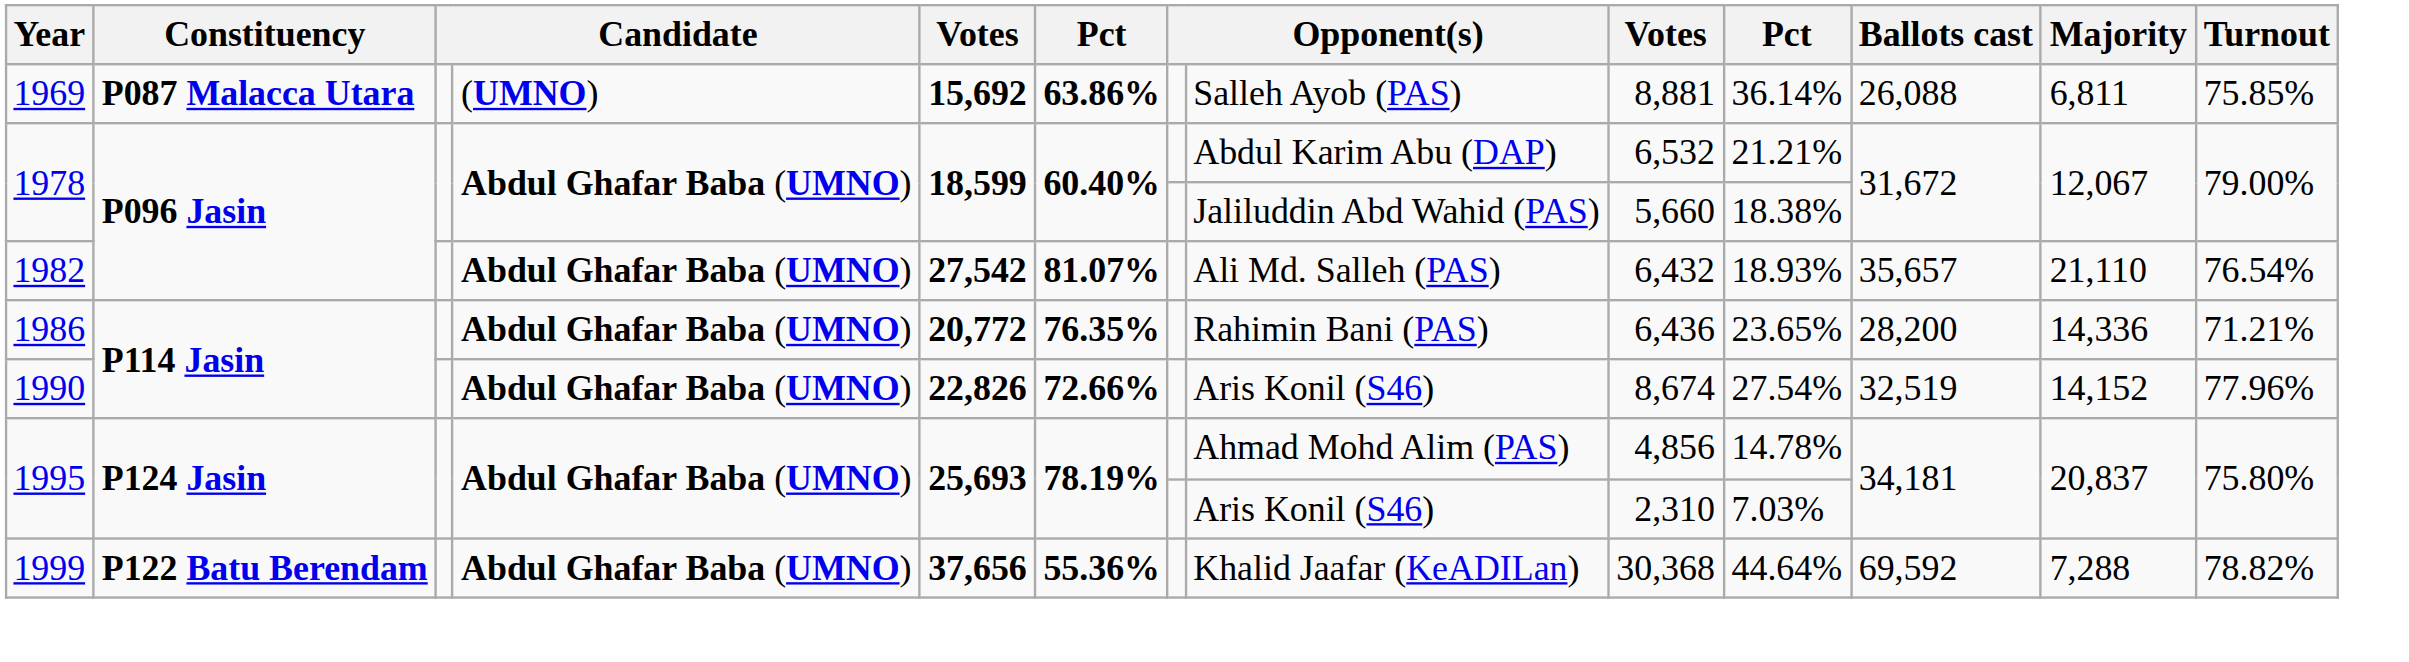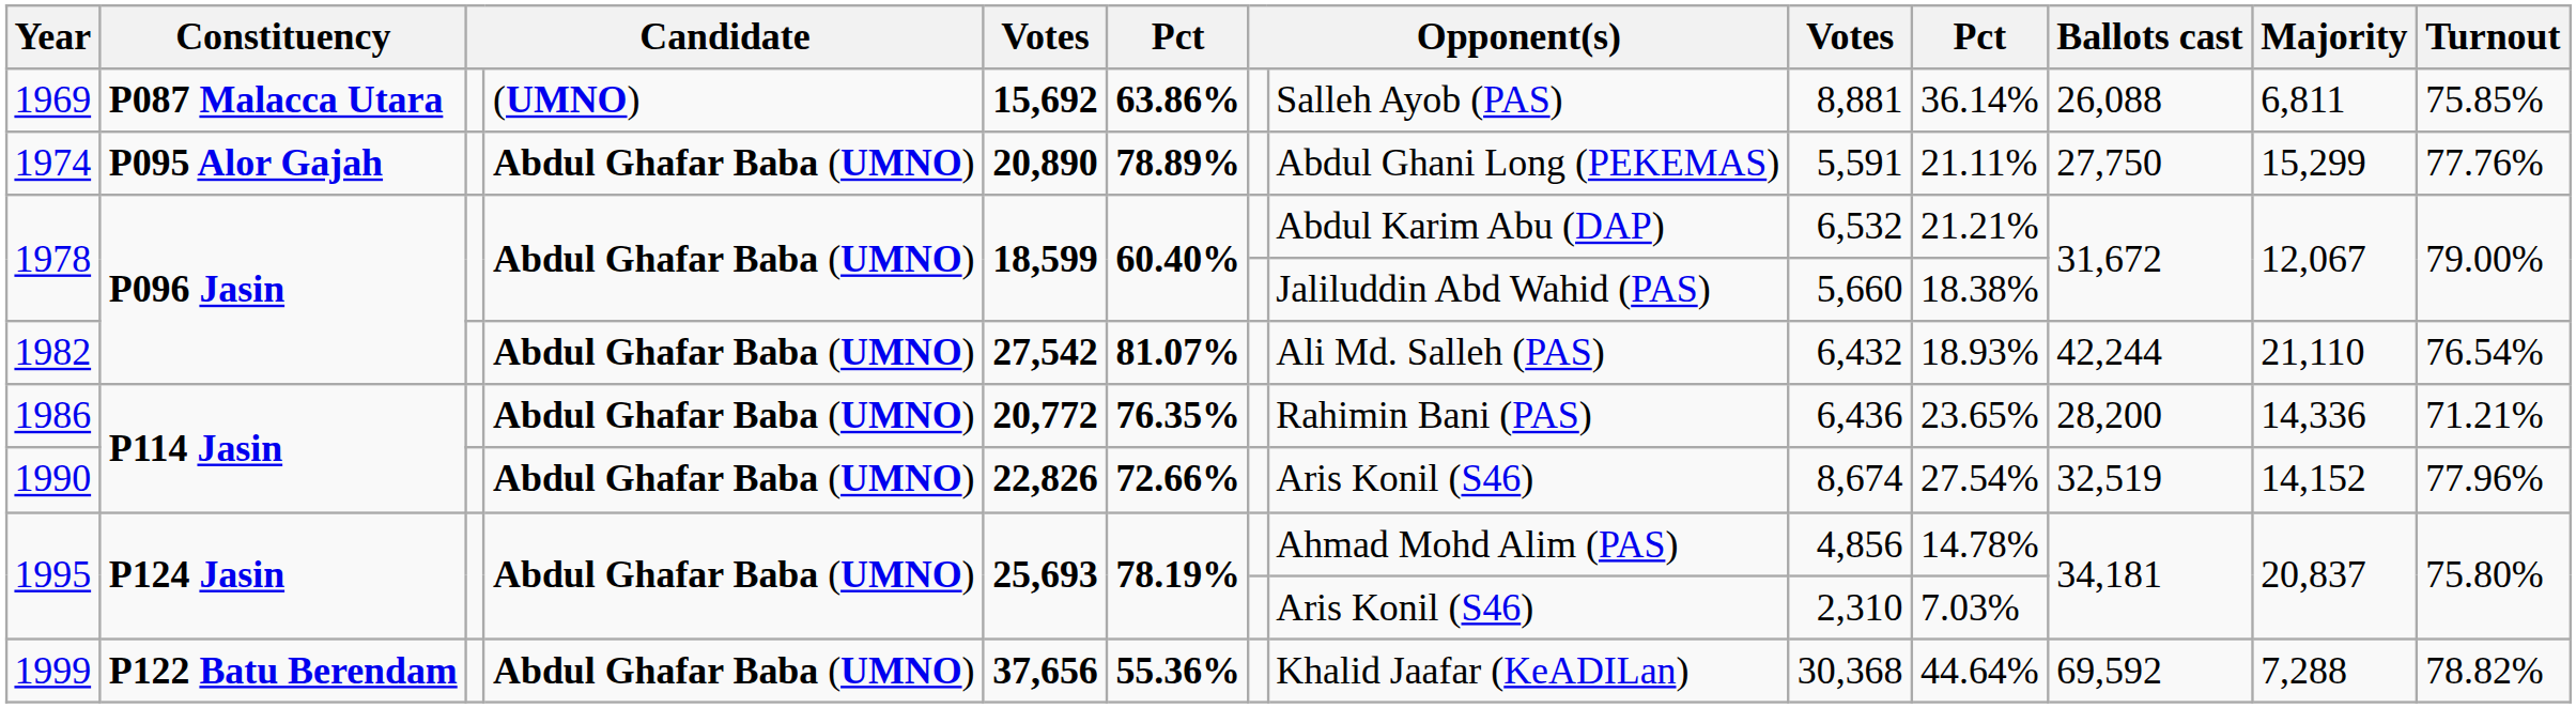+ row: 1974 | P095 Alor Gajah | Abdul Ghafar Baba (UMNO) | 20,890 | 78.89% | Abdul Ghani Long (PEKEMAS) | 5,591 | 21.11% | 27,750 | 15,299 | 77.76%
1982 | Ballots cast: 35,657 -> 42,244
